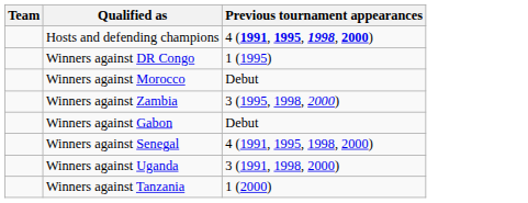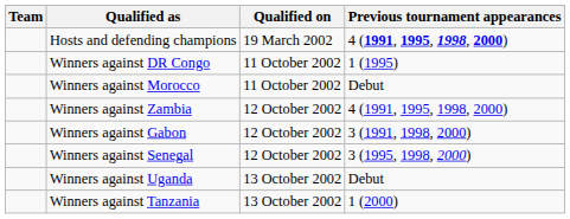+ column: Qualified on | 19 March 2002 | 11 October 2002 | 11 October 2002 | 12 October 2002 | 12 October 2002 | 12 October 2002 | 13 October 2002 | 13 October 2002
Winners against Zambia | Previous tournament appearances: 3 (1995, 1998, 2000) -> 4 (1991, 1995, 1998, 2000)
Winners against Gabon | Previous tournament appearances: Debut -> 3 (1991, 1998, 2000)
Winners against Senegal | Previous tournament appearances: 4 (1991, 1995, 1998, 2000) -> 3 (1995, 1998, 2000)
Winners against Uganda | Previous tournament appearances: 3 (1991, 1998, 2000) -> Debut
